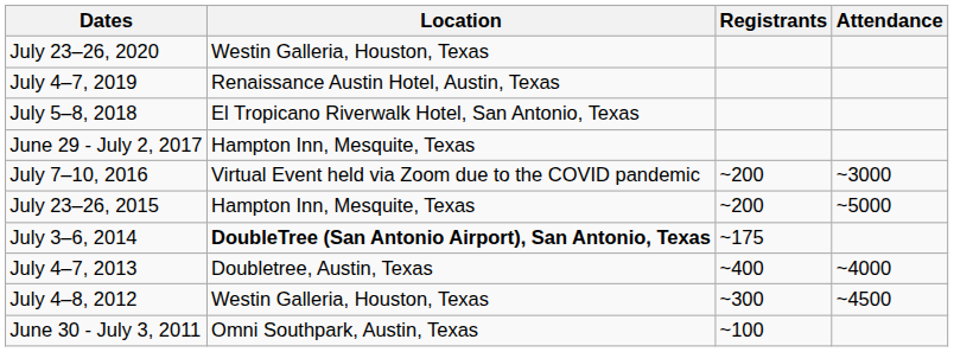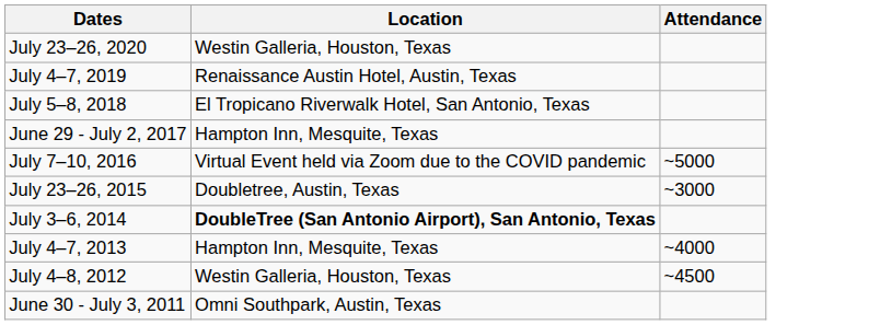- column: Registrants | ~200 | ~200 | ~175 | ~400 | ~300 | ~100
July 7–10, 2016 | Attendance: ~3000 -> ~5000
July 23–26, 2015 | Location: Hampton Inn, Mesquite, Texas -> Doubletree, Austin, Texas
July 23–26, 2015 | Attendance: ~5000 -> ~3000
July 4–7, 2013 | Location: Doubletree, Austin, Texas -> Hampton Inn, Mesquite, Texas
